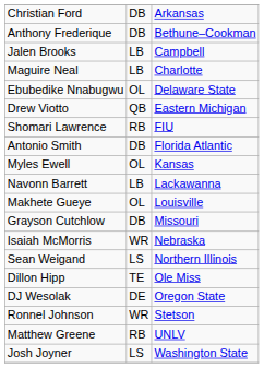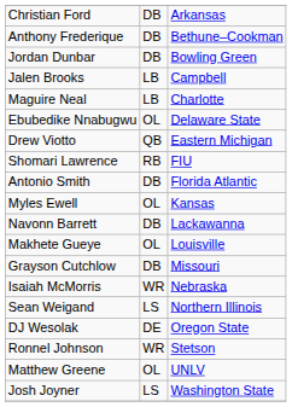+ row: Jordan Dunbar | DB | Bowling Green
Navonn Barrett | column 2: LB -> DB
- row: Dillon Hipp | TE | Ole Miss
Matthew Greene | column 2: RB -> OL
